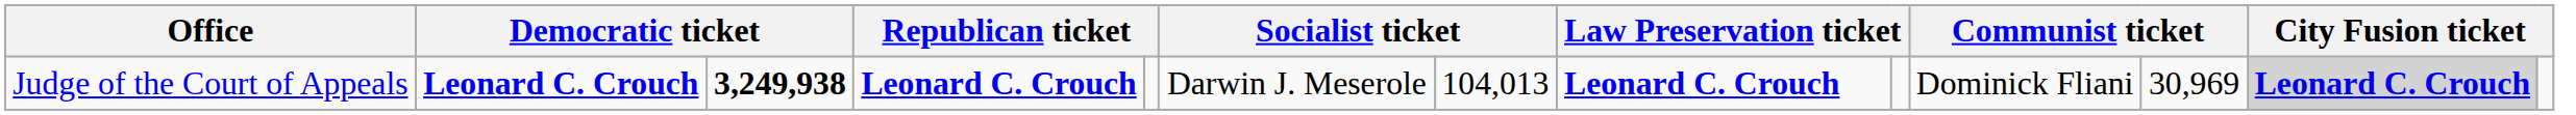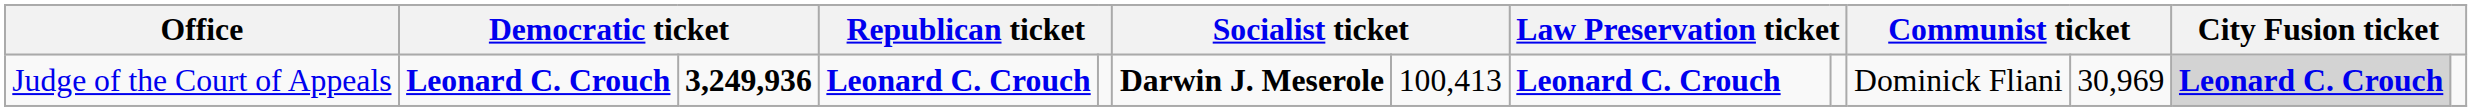Judge of the Court of Appeals | column 3: 3,249,938 -> 3,249,936
Judge of the Court of Appeals | column 6: normal -> bold
Judge of the Court of Appeals | column 7: 104,013 -> 100,413
